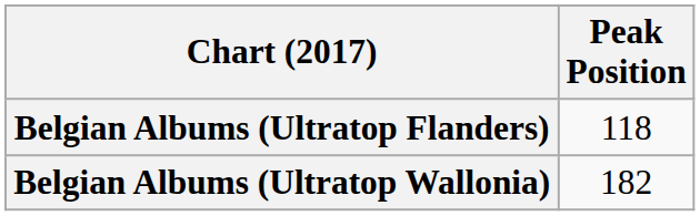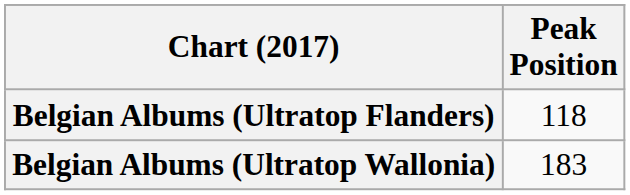Belgian Albums (Ultratop Wallonia) | Peak Position: 182 -> 183
